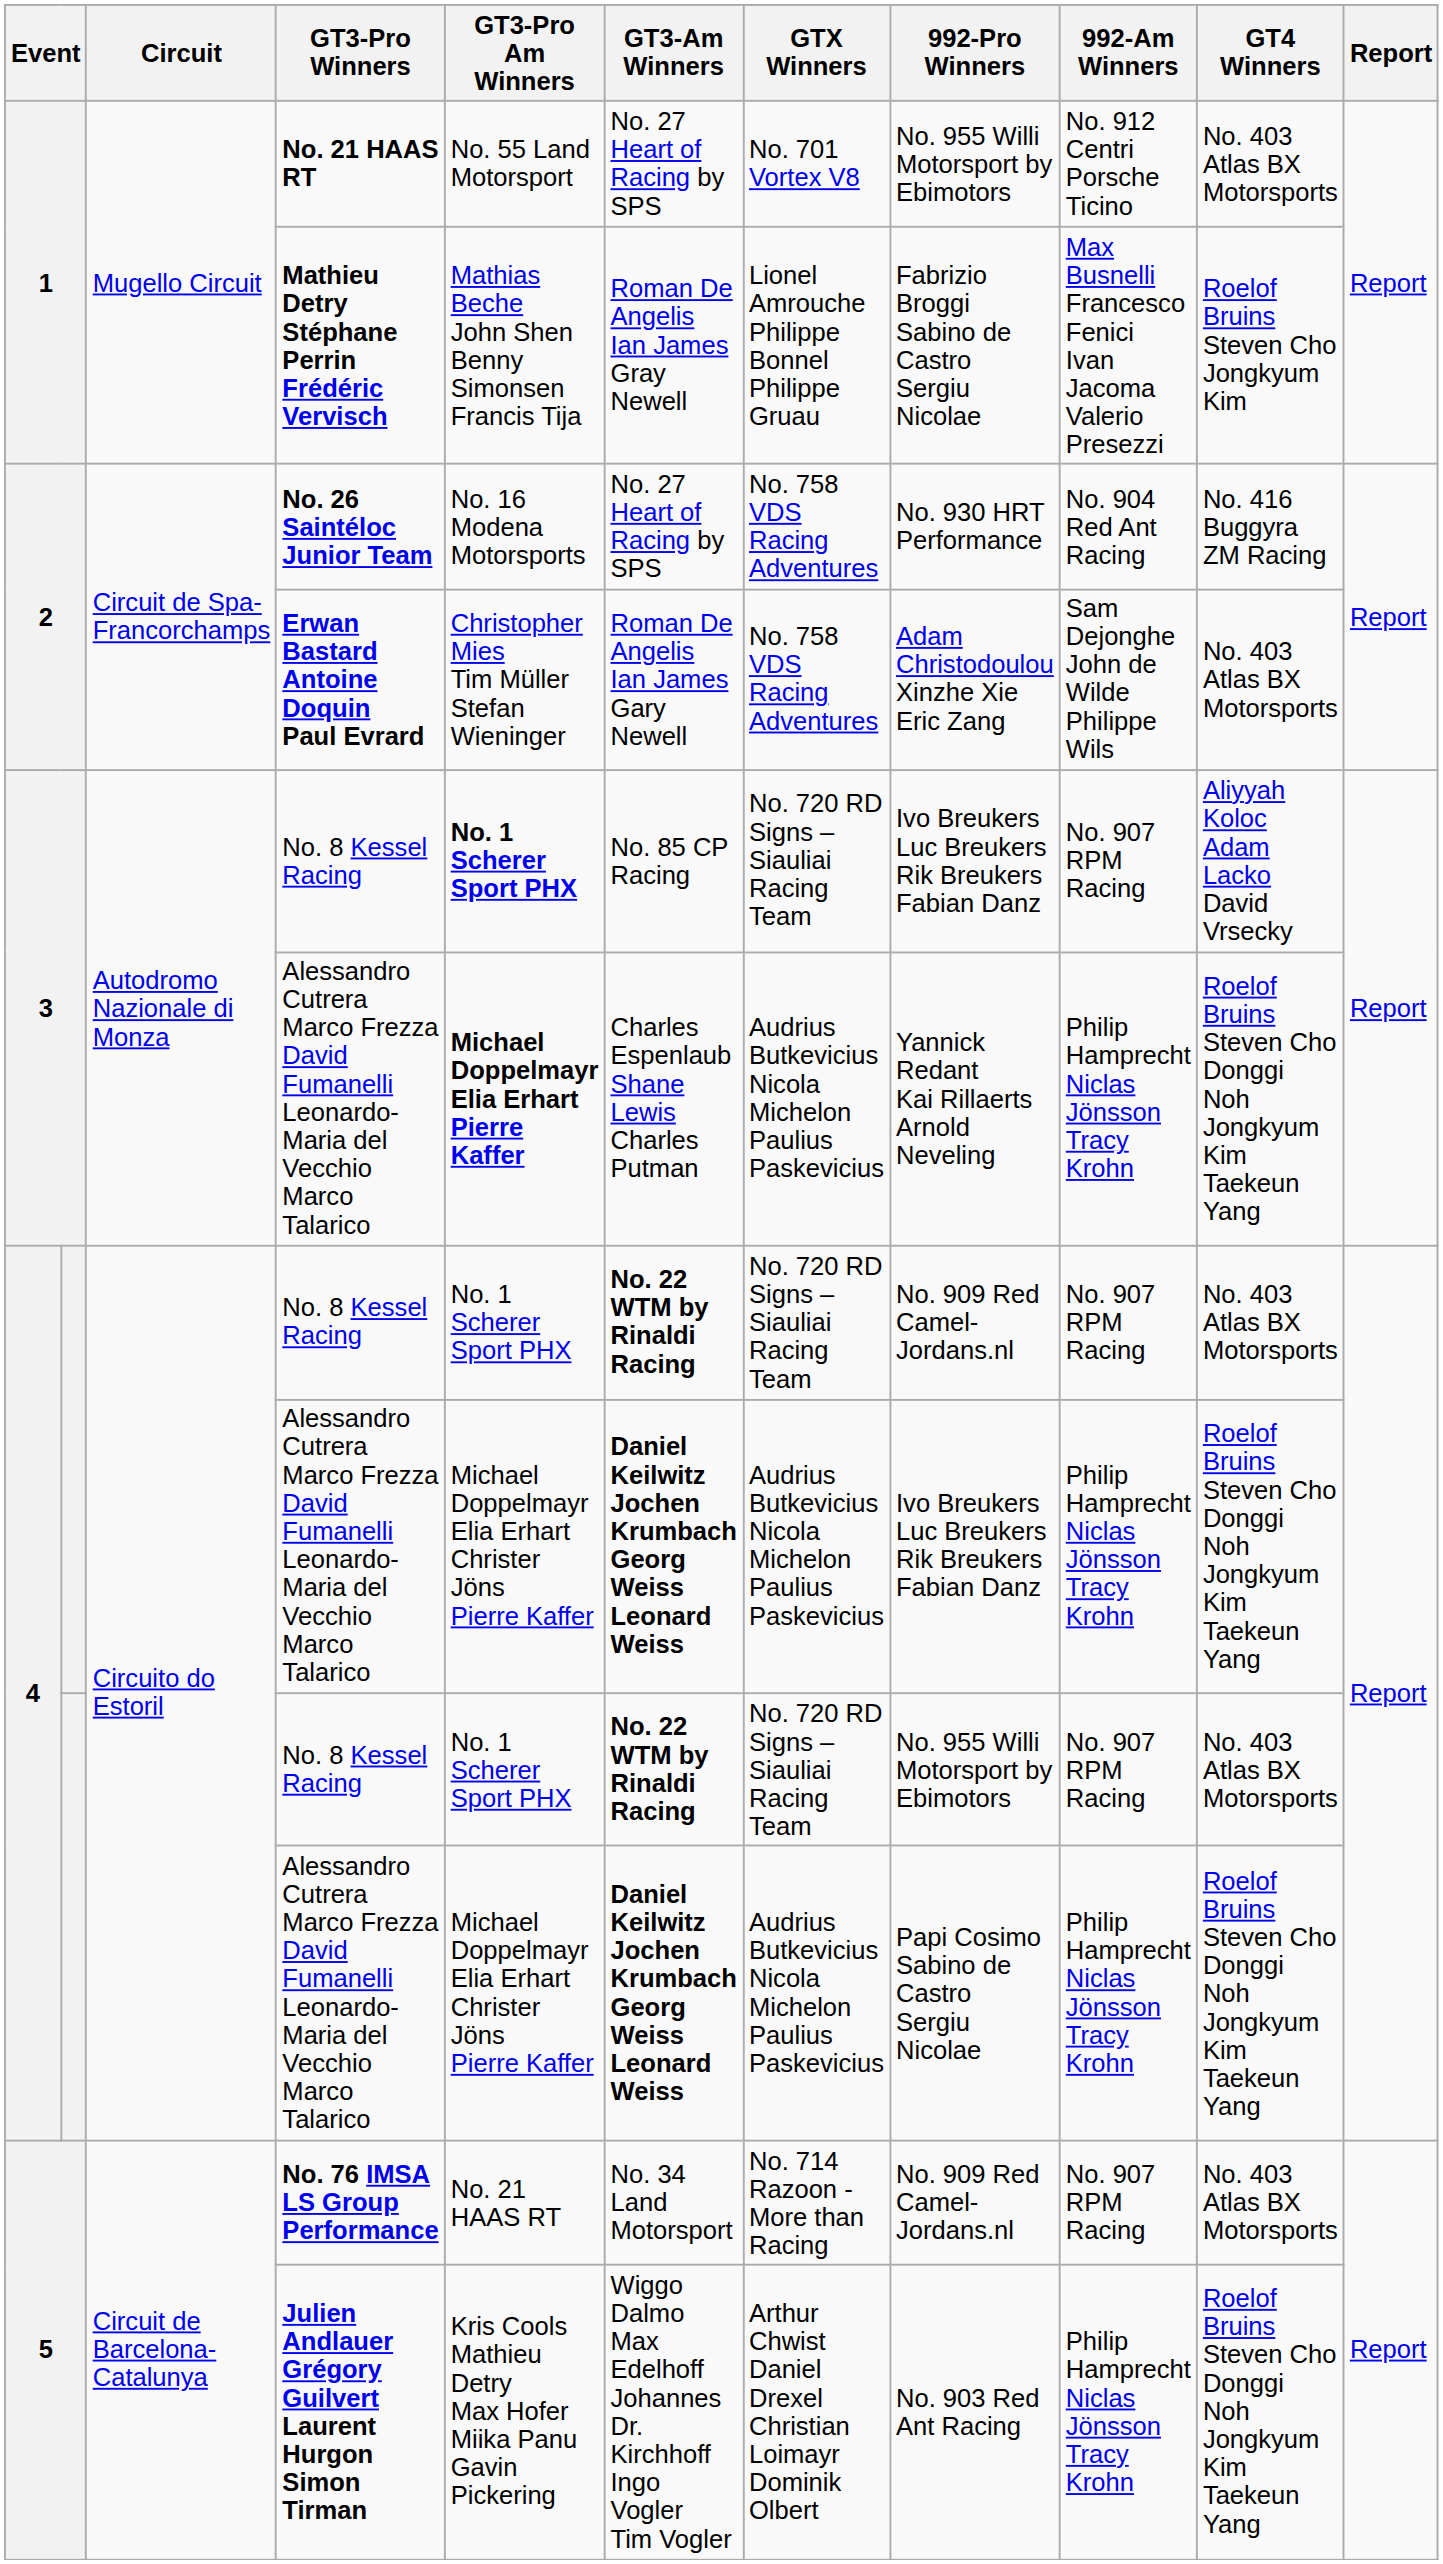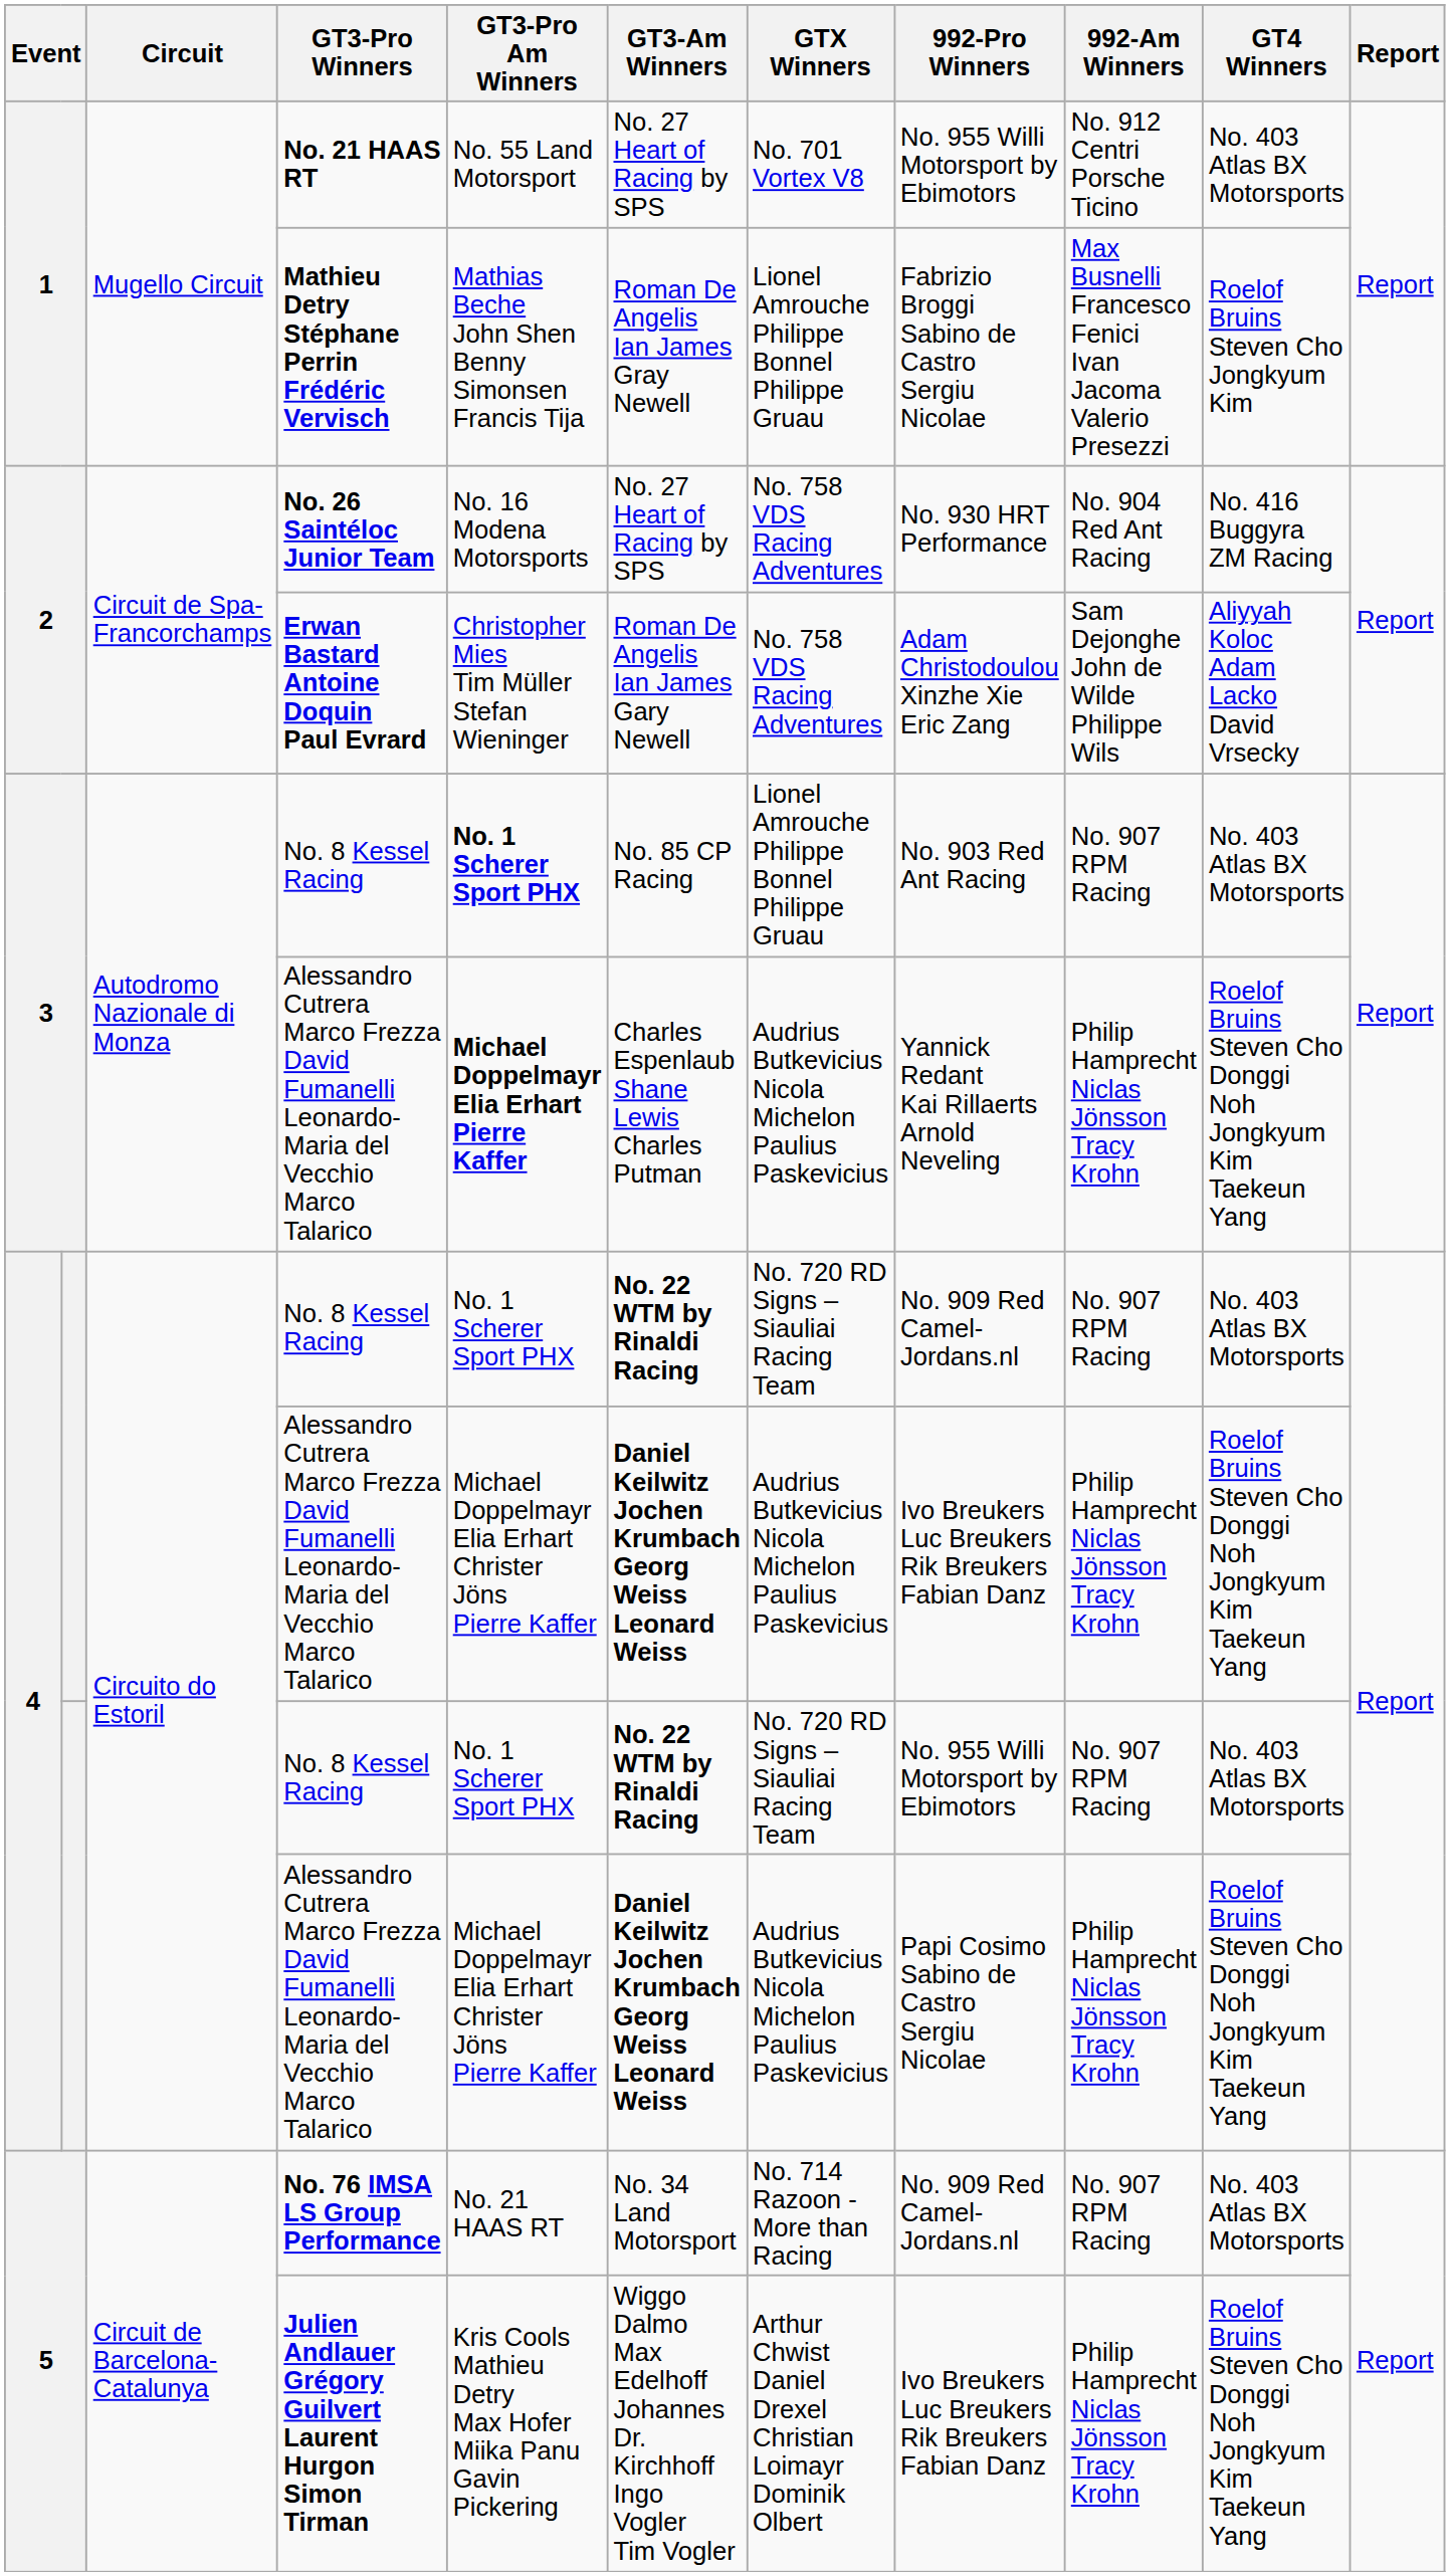Erwan Bastard Antoine Doquin Paul Evrard | GT4 Winners: No. 403 Atlas BX Motorsports -> Aliyyah Koloc Adam Lacko David Vrsecky
3 / No. 8 Kessel Racing | GTX Winners: No. 720 RD Signs – Siauliai Racing Team -> Lionel Amrouche Philippe Bonnel Philippe Gruau
3 / No. 8 Kessel Racing | 992-Pro Winners: Ivo Breukers Luc Breukers Rik Breukers Fabian Danz -> No. 903 Red Ant Racing
3 / No. 8 Kessel Racing | GT4 Winners: Aliyyah Koloc Adam Lacko David Vrsecky -> No. 403 Atlas BX Motorsports
Julien Andlauer Grégory Guilvert Laurent Hurgon Simon Tirman | 992-Pro Winners: No. 903 Red Ant Racing -> Ivo Breukers Luc Breukers Rik Breukers Fabian Danz
